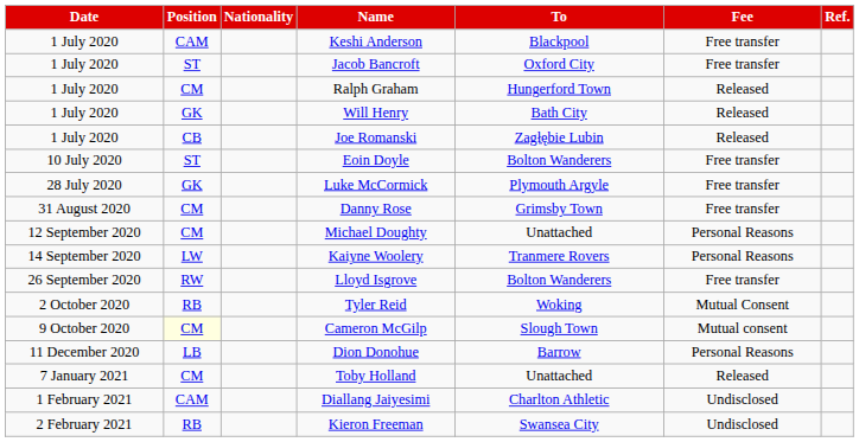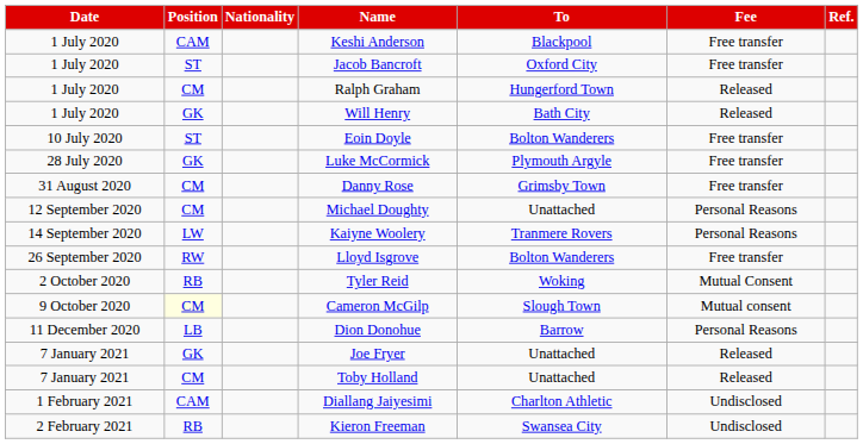- row: 1 July 2020 | CB | Joe Romanski | Zagłębie Lubin | Released
+ row: 7 January 2021 | GK | Joe Fryer | Unattached | Released
